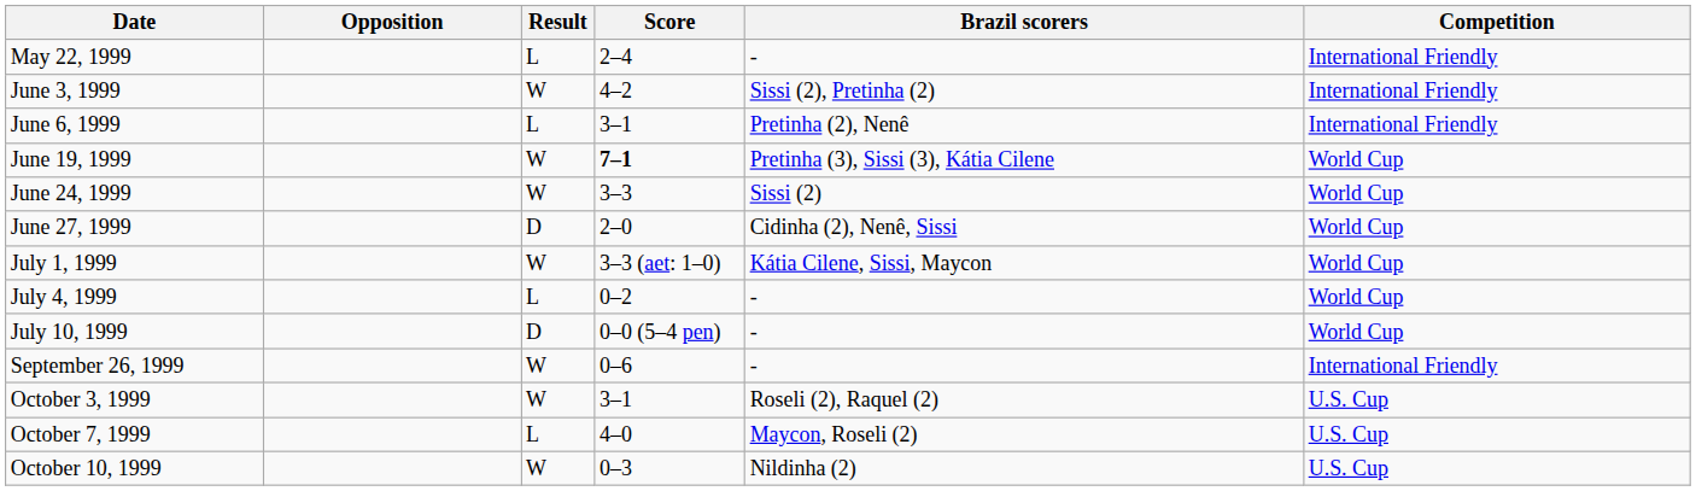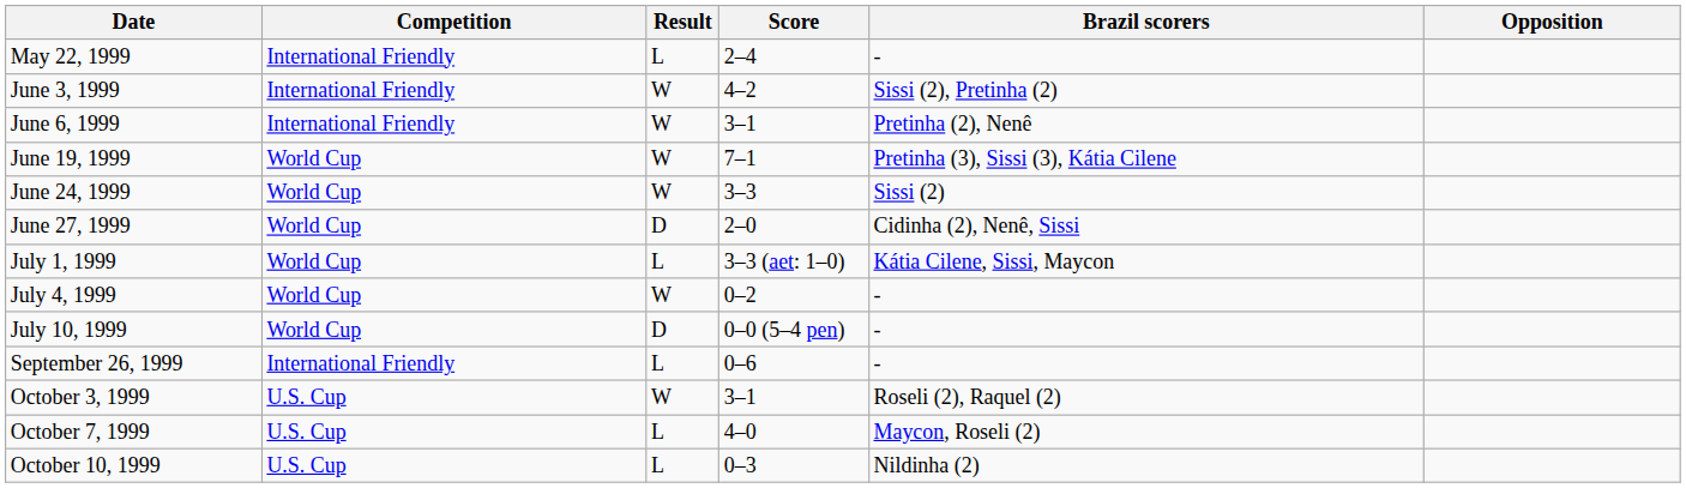columns swapped: Opposition <-> Competition
June 6, 1999 | Result: L -> W
June 19, 1999 | Score: bold -> normal
July 1, 1999 | Result: W -> L
July 4, 1999 | Result: L -> W
September 26, 1999 | Result: W -> L
October 10, 1999 | Result: W -> L
